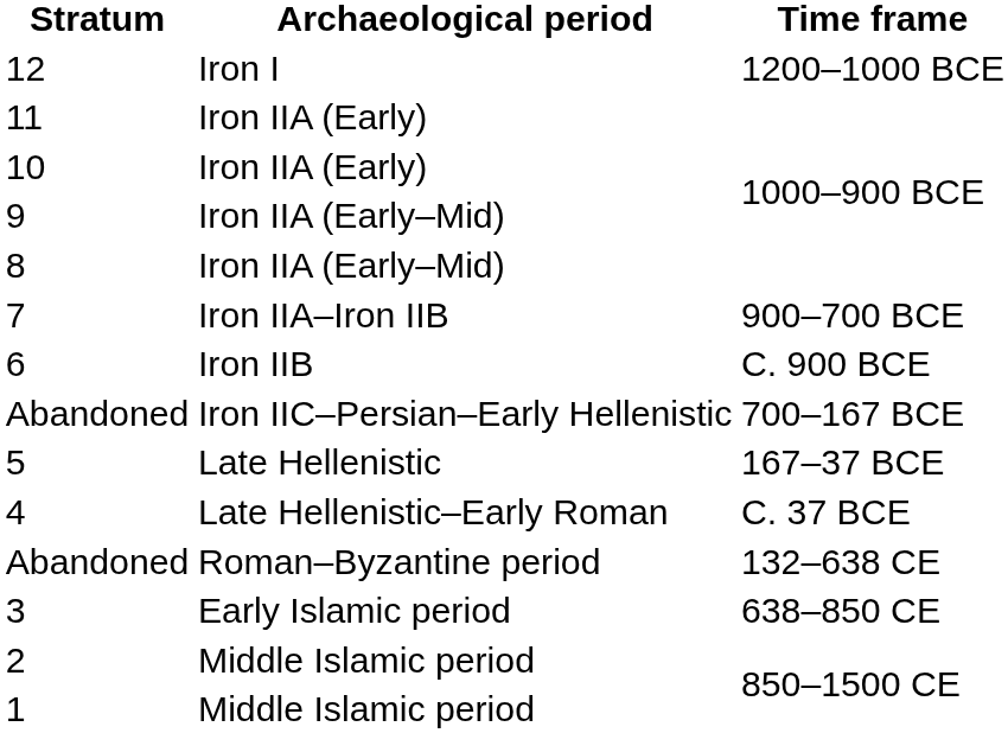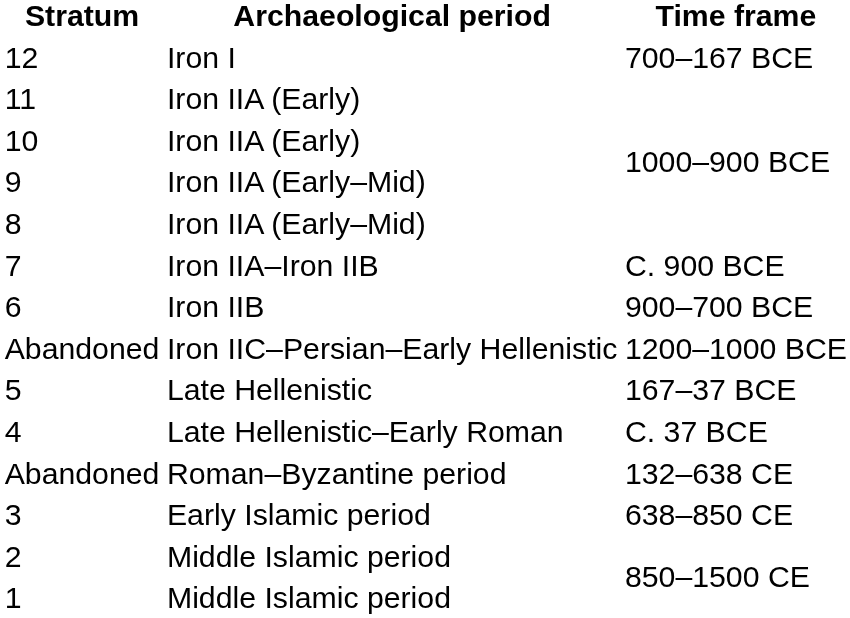12 | Time frame: 1200–1000 BCE -> 700–167 BCE
7 | Time frame: 900–700 BCE -> C. 900 BCE
6 | Time frame: C. 900 BCE -> 900–700 BCE
Abandoned / Iron IIC–Persian–Early Hellenistic | Time frame: 700–167 BCE -> 1200–1000 BCE
